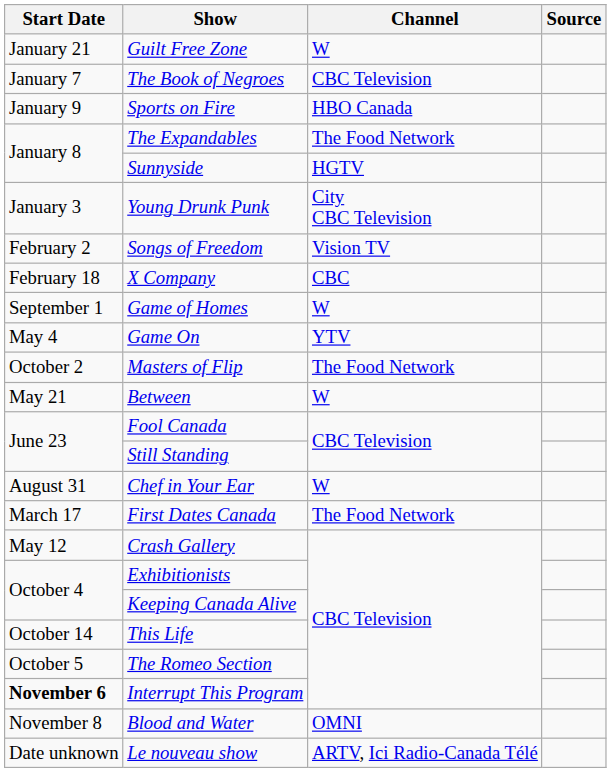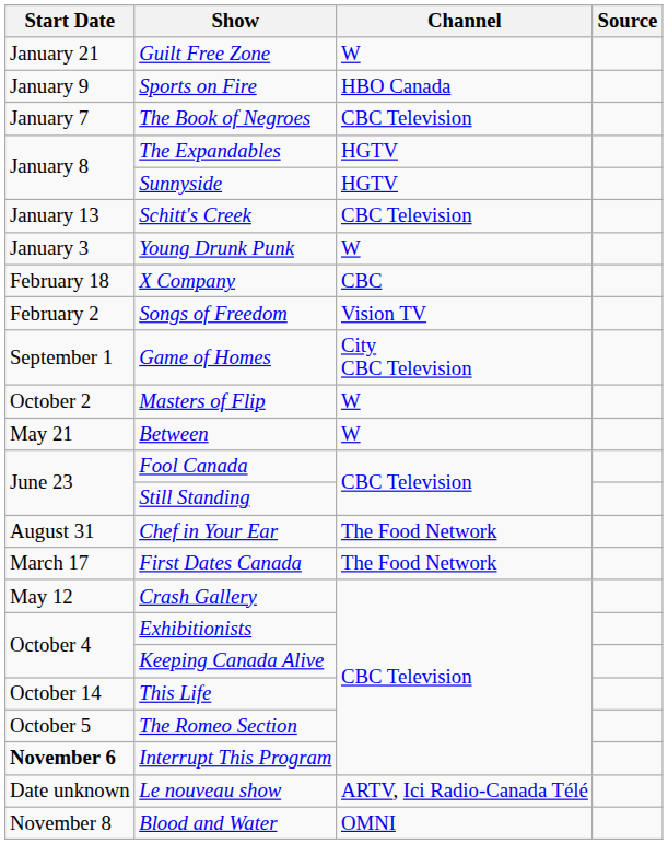rows swapped: The Book of Negroes <-> Sports on Fire
The Expandables | Channel: The Food Network -> HGTV
+ row: January 13 | Schitt's Creek | CBC Television
Young Drunk Punk | Channel: City CBC Television -> W
rows swapped: Songs of Freedom <-> X Company
Game of Homes | Channel: W -> City CBC Television
- row: May 4 | Game On | YTV
Masters of Flip | Channel: The Food Network -> W
Chef in Your Ear | Channel: W -> The Food Network
rows swapped: Blood and Water <-> Le nouveau show
